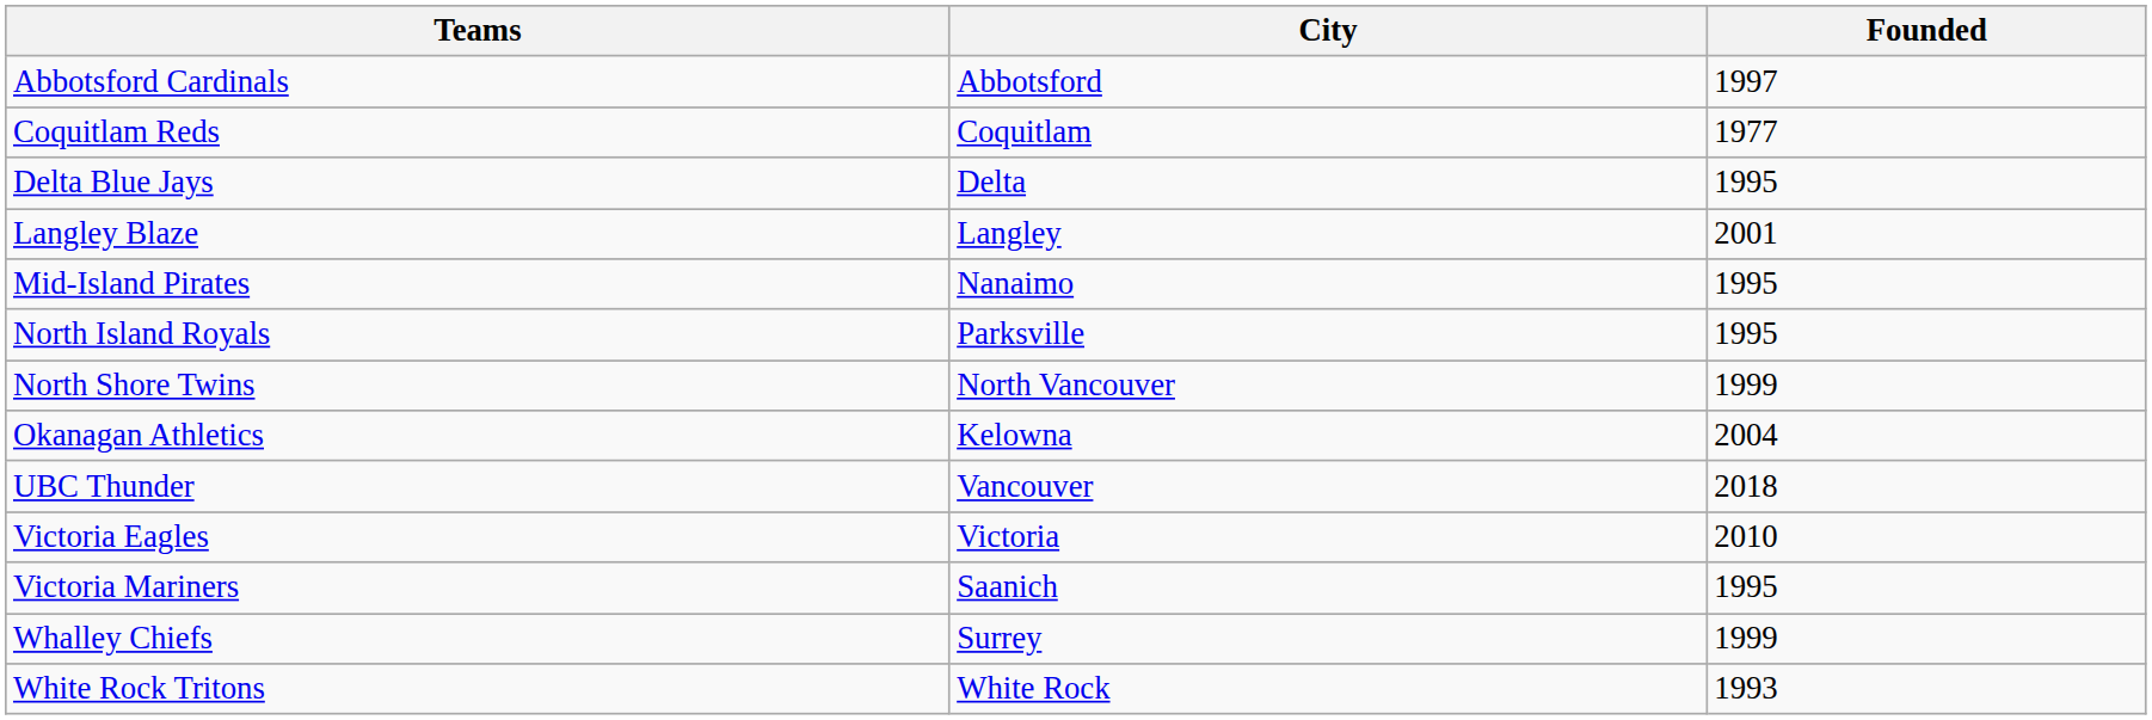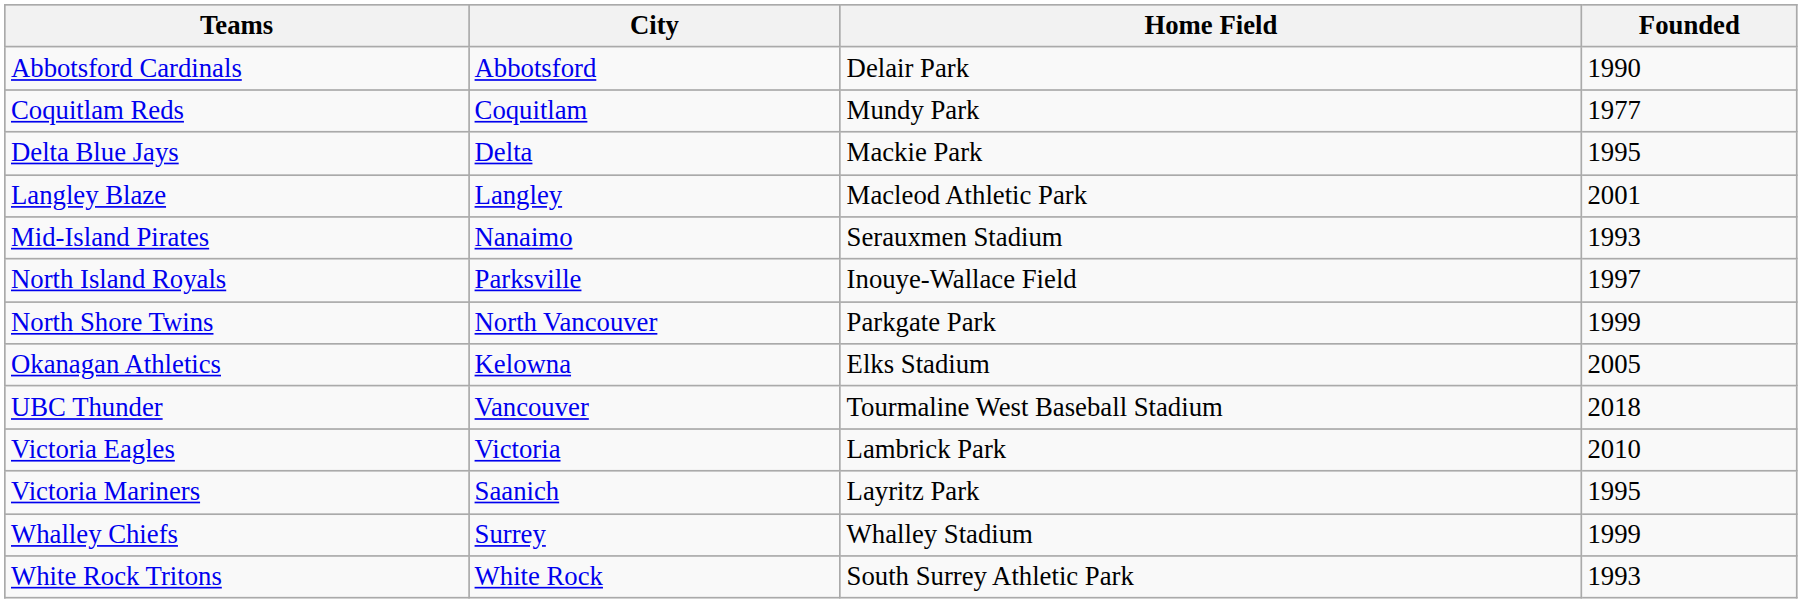+ column: Home Field | Delair Park | Mundy Park | Mackie Park | Macleod Athletic Park | Serauxmen Stadium | Inouye-Wallace Field | Parkgate Park | Elks Stadium | Tourmaline West Baseball Stadium | Lambrick Park | Layritz Park | Whalley Stadium | South Surrey Athletic Park
Abbotsford Cardinals | Founded: 1997 -> 1990
Mid-Island Pirates | Founded: 1995 -> 1993
North Island Royals | Founded: 1995 -> 1997
Okanagan Athletics | Founded: 2004 -> 2005
